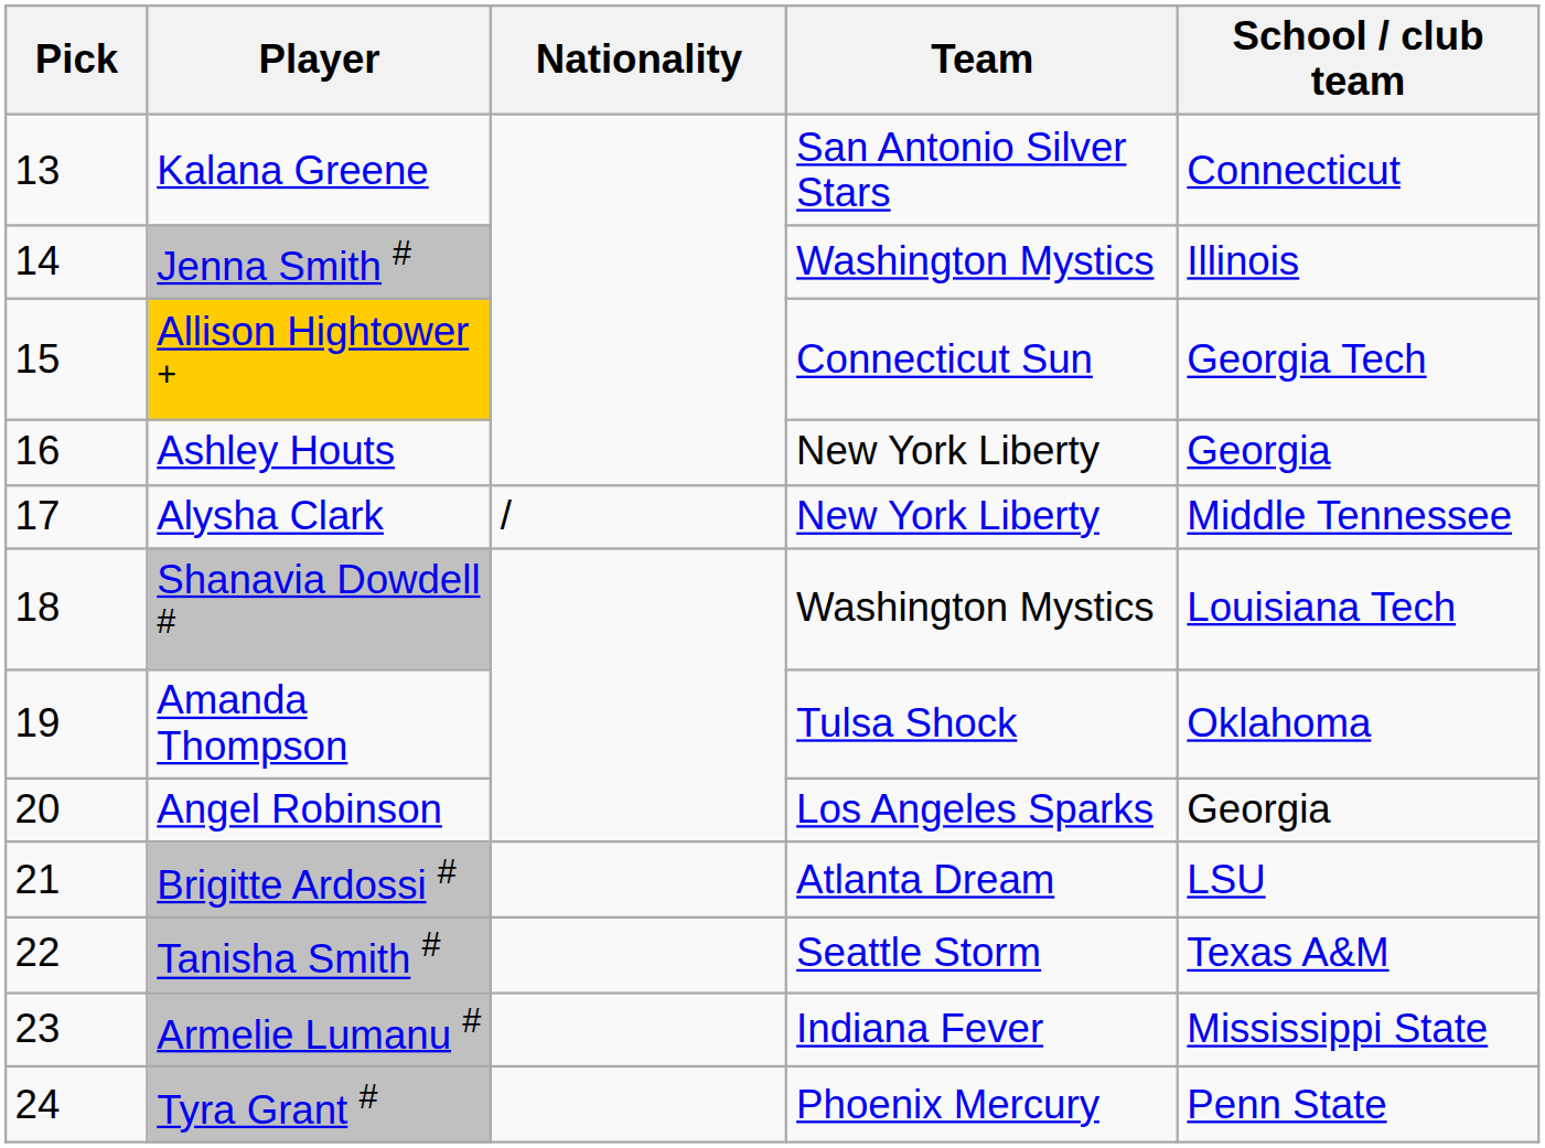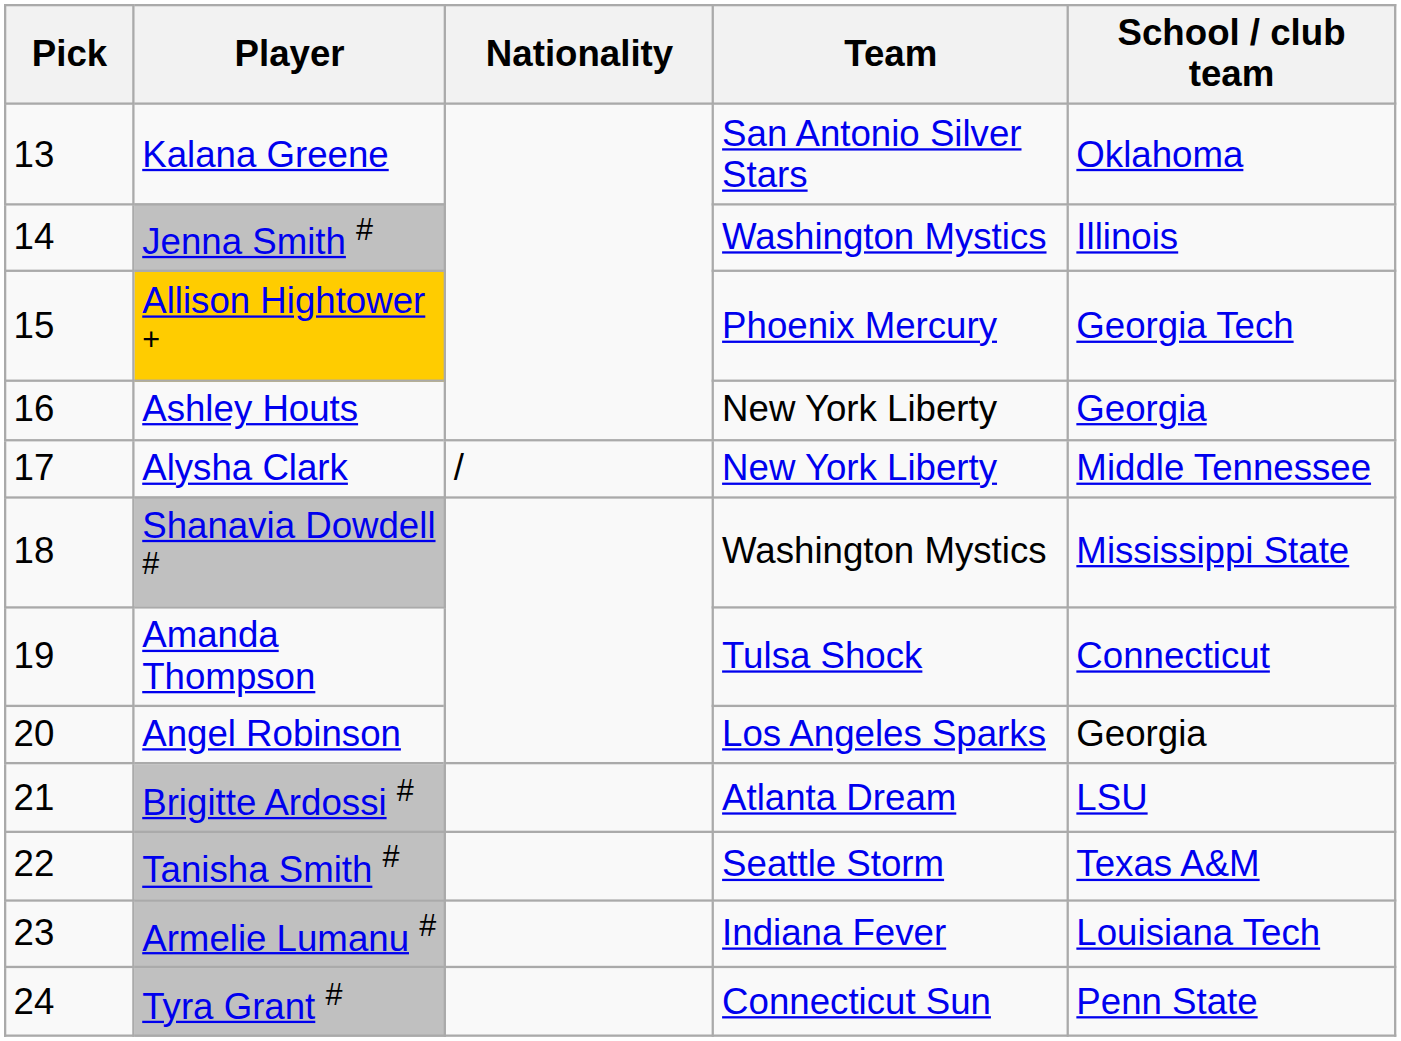Kalana Greene | School / club team: Connecticut -> Oklahoma
Allison Hightower + | Team: Connecticut Sun -> Phoenix Mercury
Shanavia Dowdell # | School / club team: Louisiana Tech -> Mississippi State
Amanda Thompson | School / club team: Oklahoma -> Connecticut
Armelie Lumanu # | School / club team: Mississippi State -> Louisiana Tech
Tyra Grant # | Team: Phoenix Mercury -> Connecticut Sun
